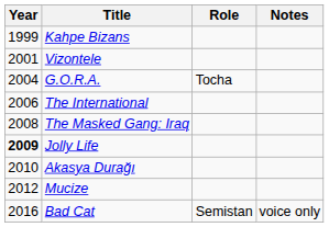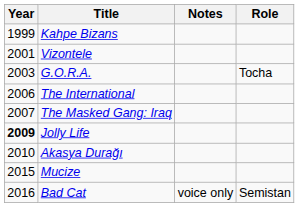columns swapped: Role <-> Notes
G.O.R.A. | Year: 2004 -> 2003
The Masked Gang: Iraq | Year: 2008 -> 2007
Mucize | Year: 2012 -> 2015
